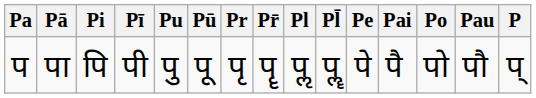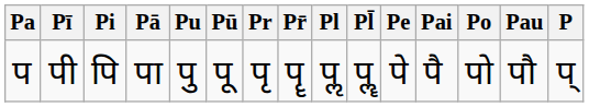columns swapped: Pā <-> Pī
